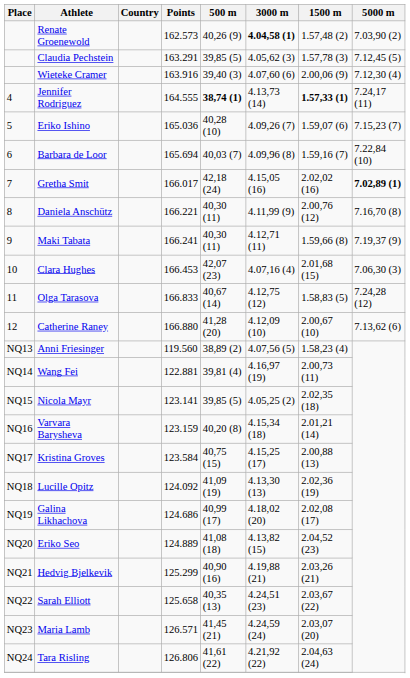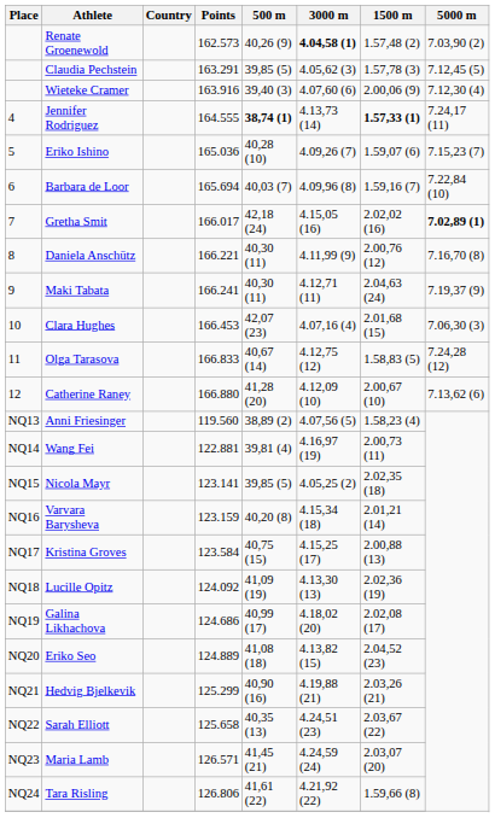Maki Tabata | 1500 m: 1.59,66 (8) -> 2.04,63 (24)
Tara Risling | 1500 m: 2.04,63 (24) -> 1.59,66 (8)
